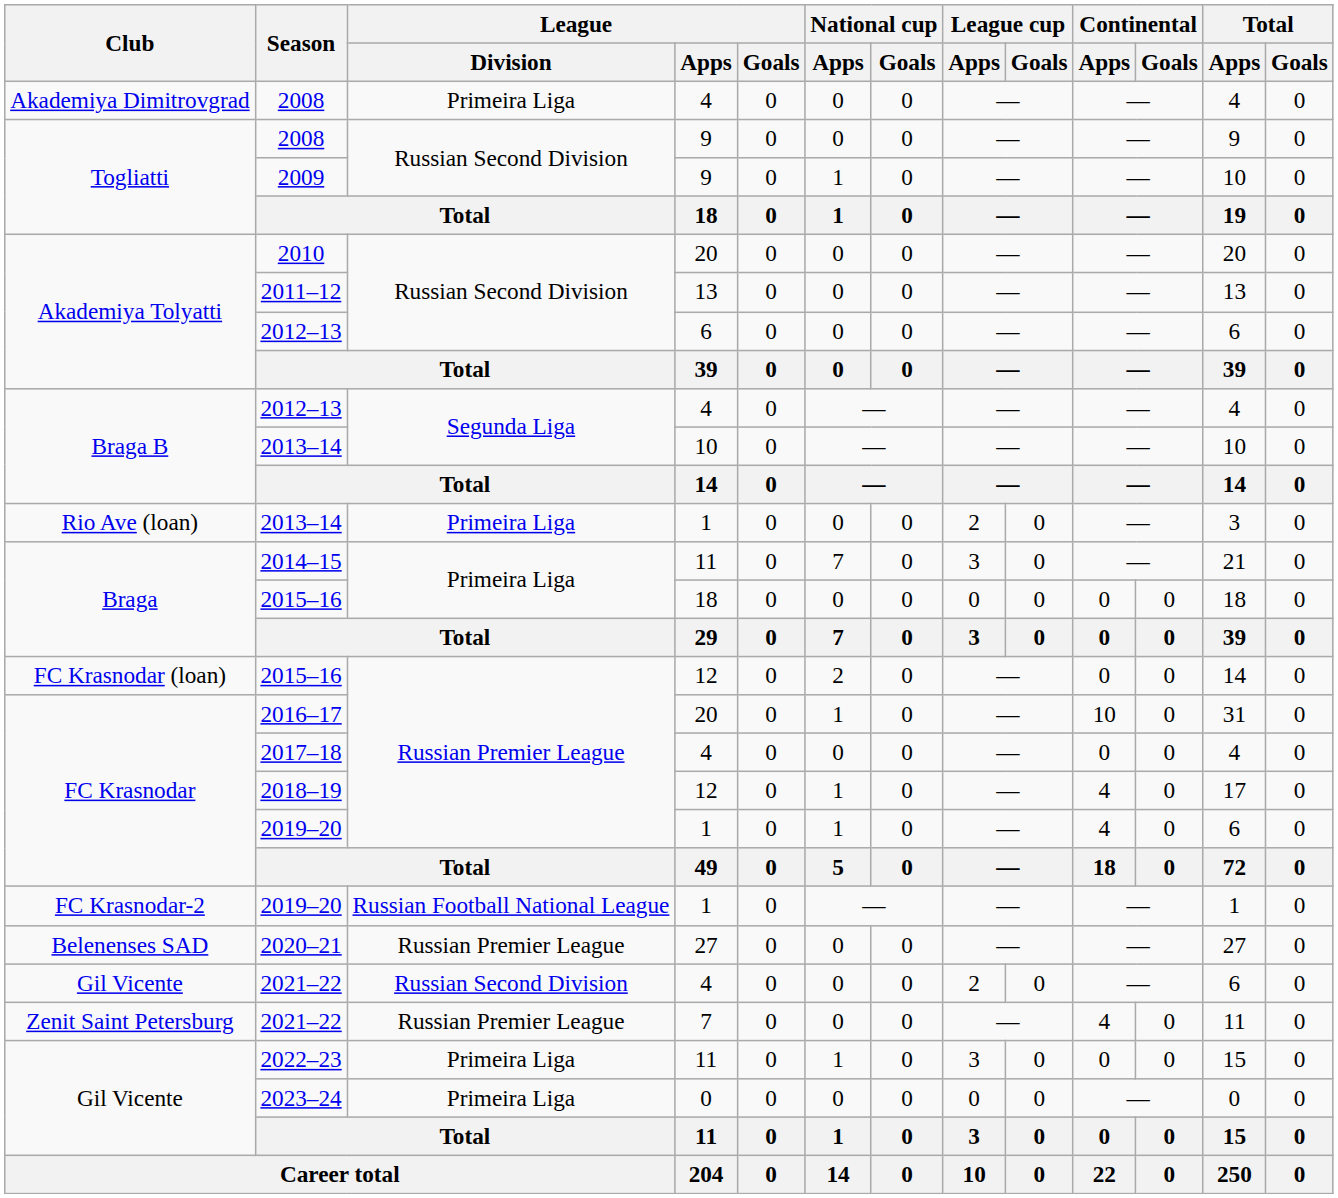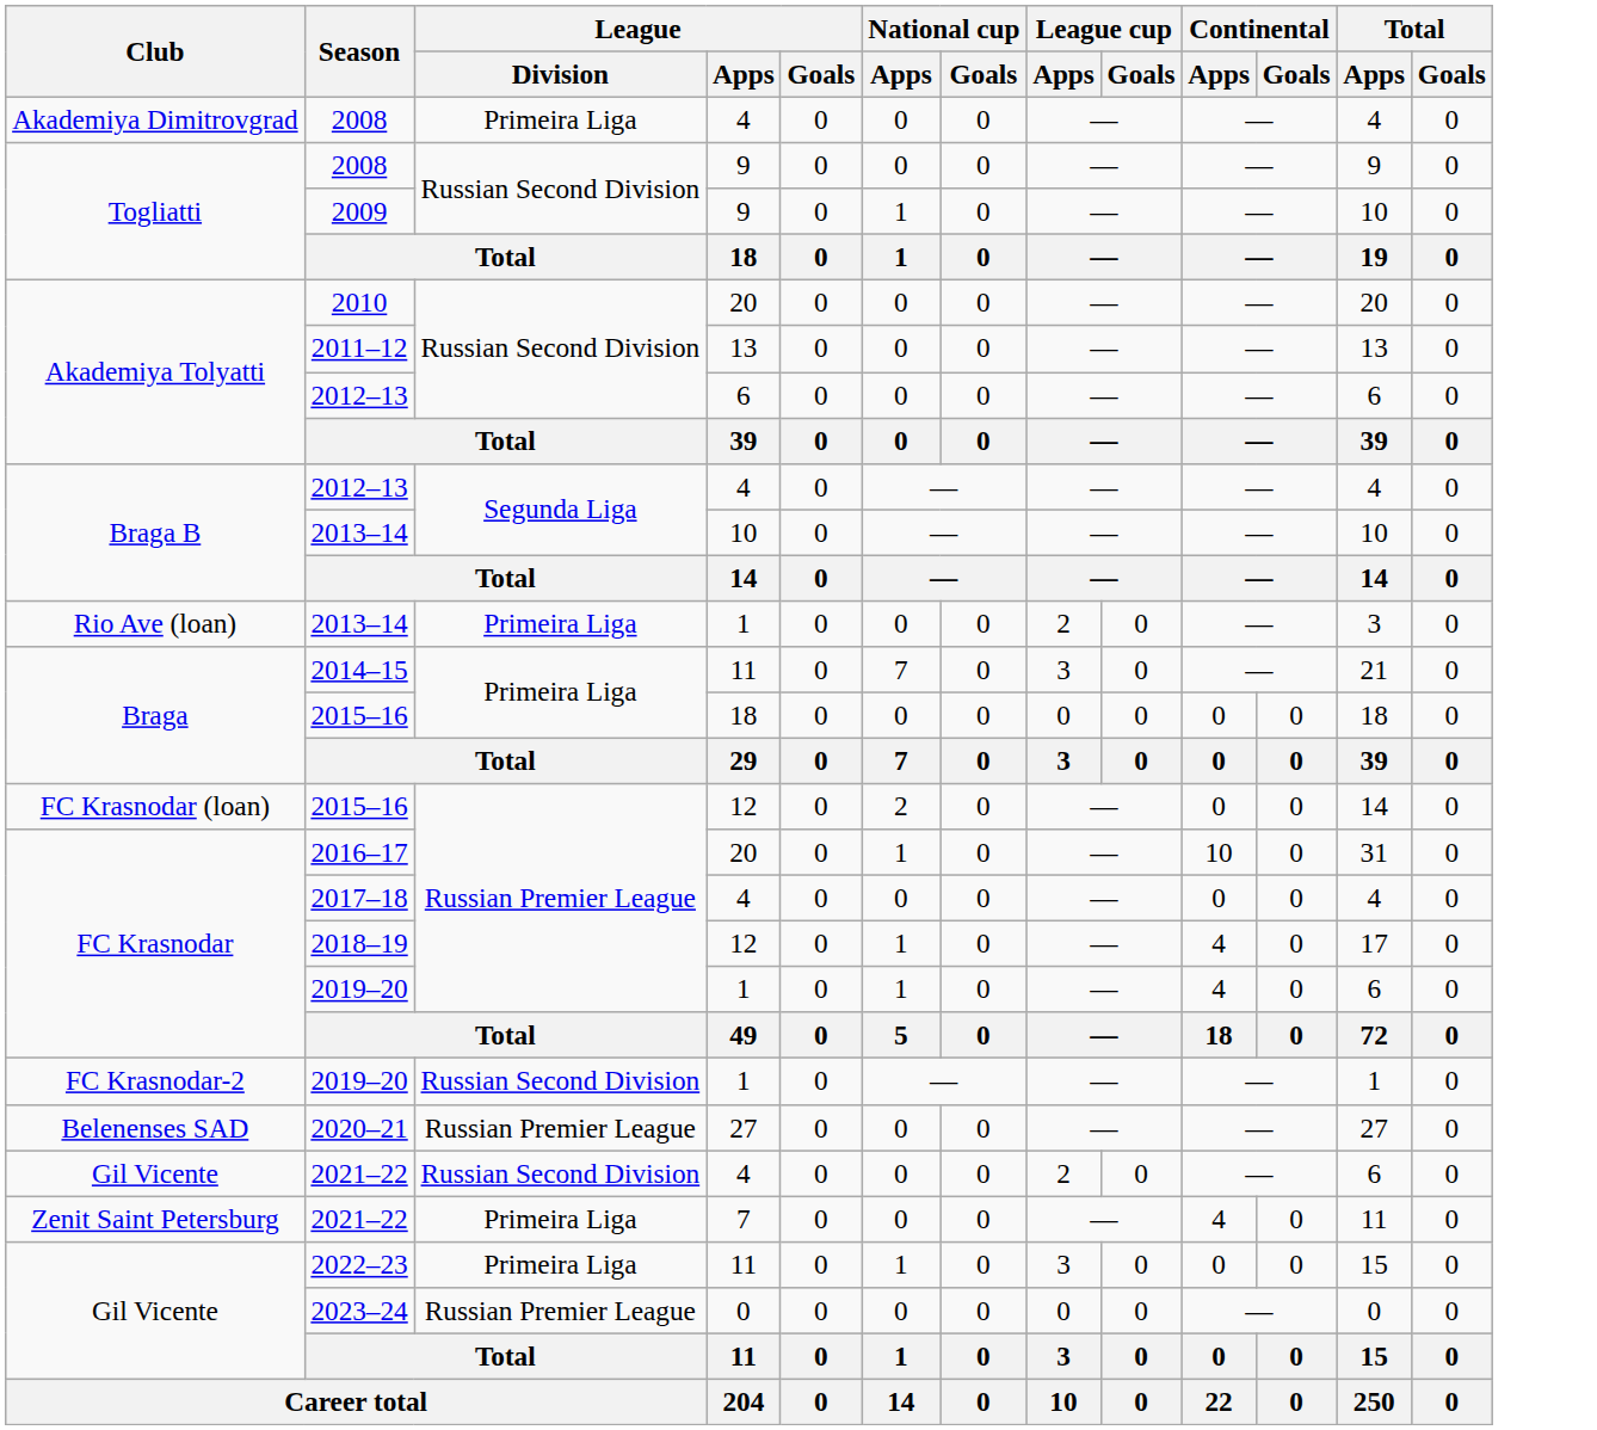FC Krasnodar-2 / 2019–20 | League / Division: Russian Football National League -> Russian Second Division
Zenit Saint Petersburg / 2021–22 | League / Division: Russian Premier League -> Primeira Liga
2023–24 | League / Division: Primeira Liga -> Russian Premier League
